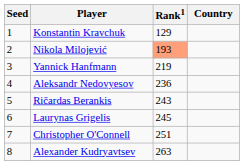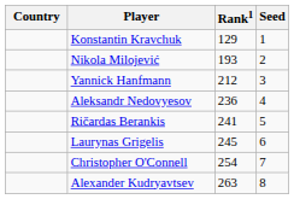columns swapped: Country <-> Seed
Nikola Milojević | Rank1: lightsalmon background -> no background
Yannick Hanfmann | Rank1: 219 -> 212
Ričardas Berankis | Rank1: 243 -> 241
Christopher O'Connell | Rank1: 251 -> 254
